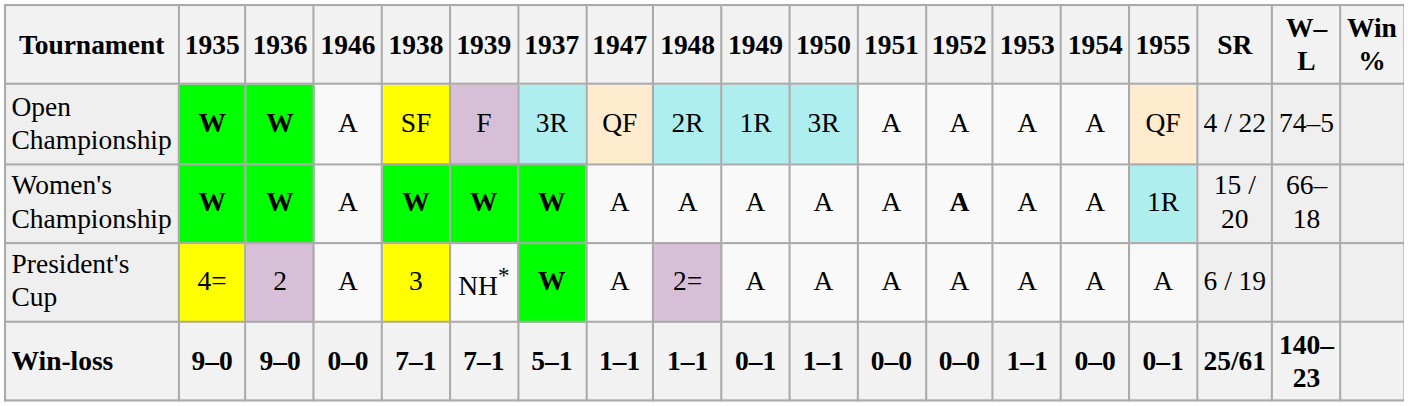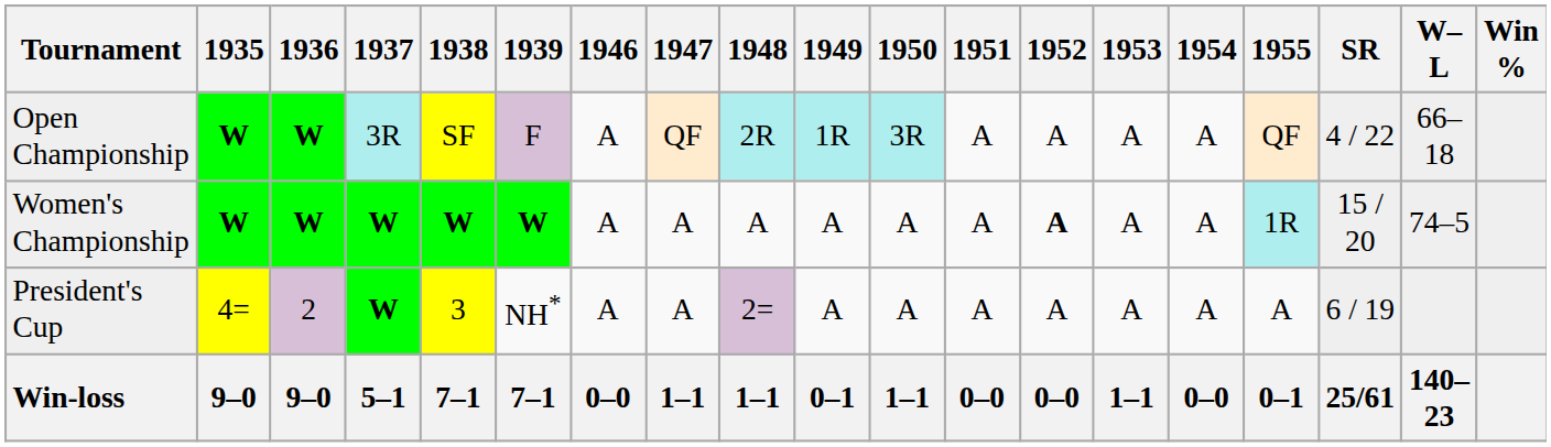columns swapped: 1937 <-> 1946
Open Championship | W–L: 74–5 -> 66–18
Women's Championship | W–L: 66–18 -> 74–5
